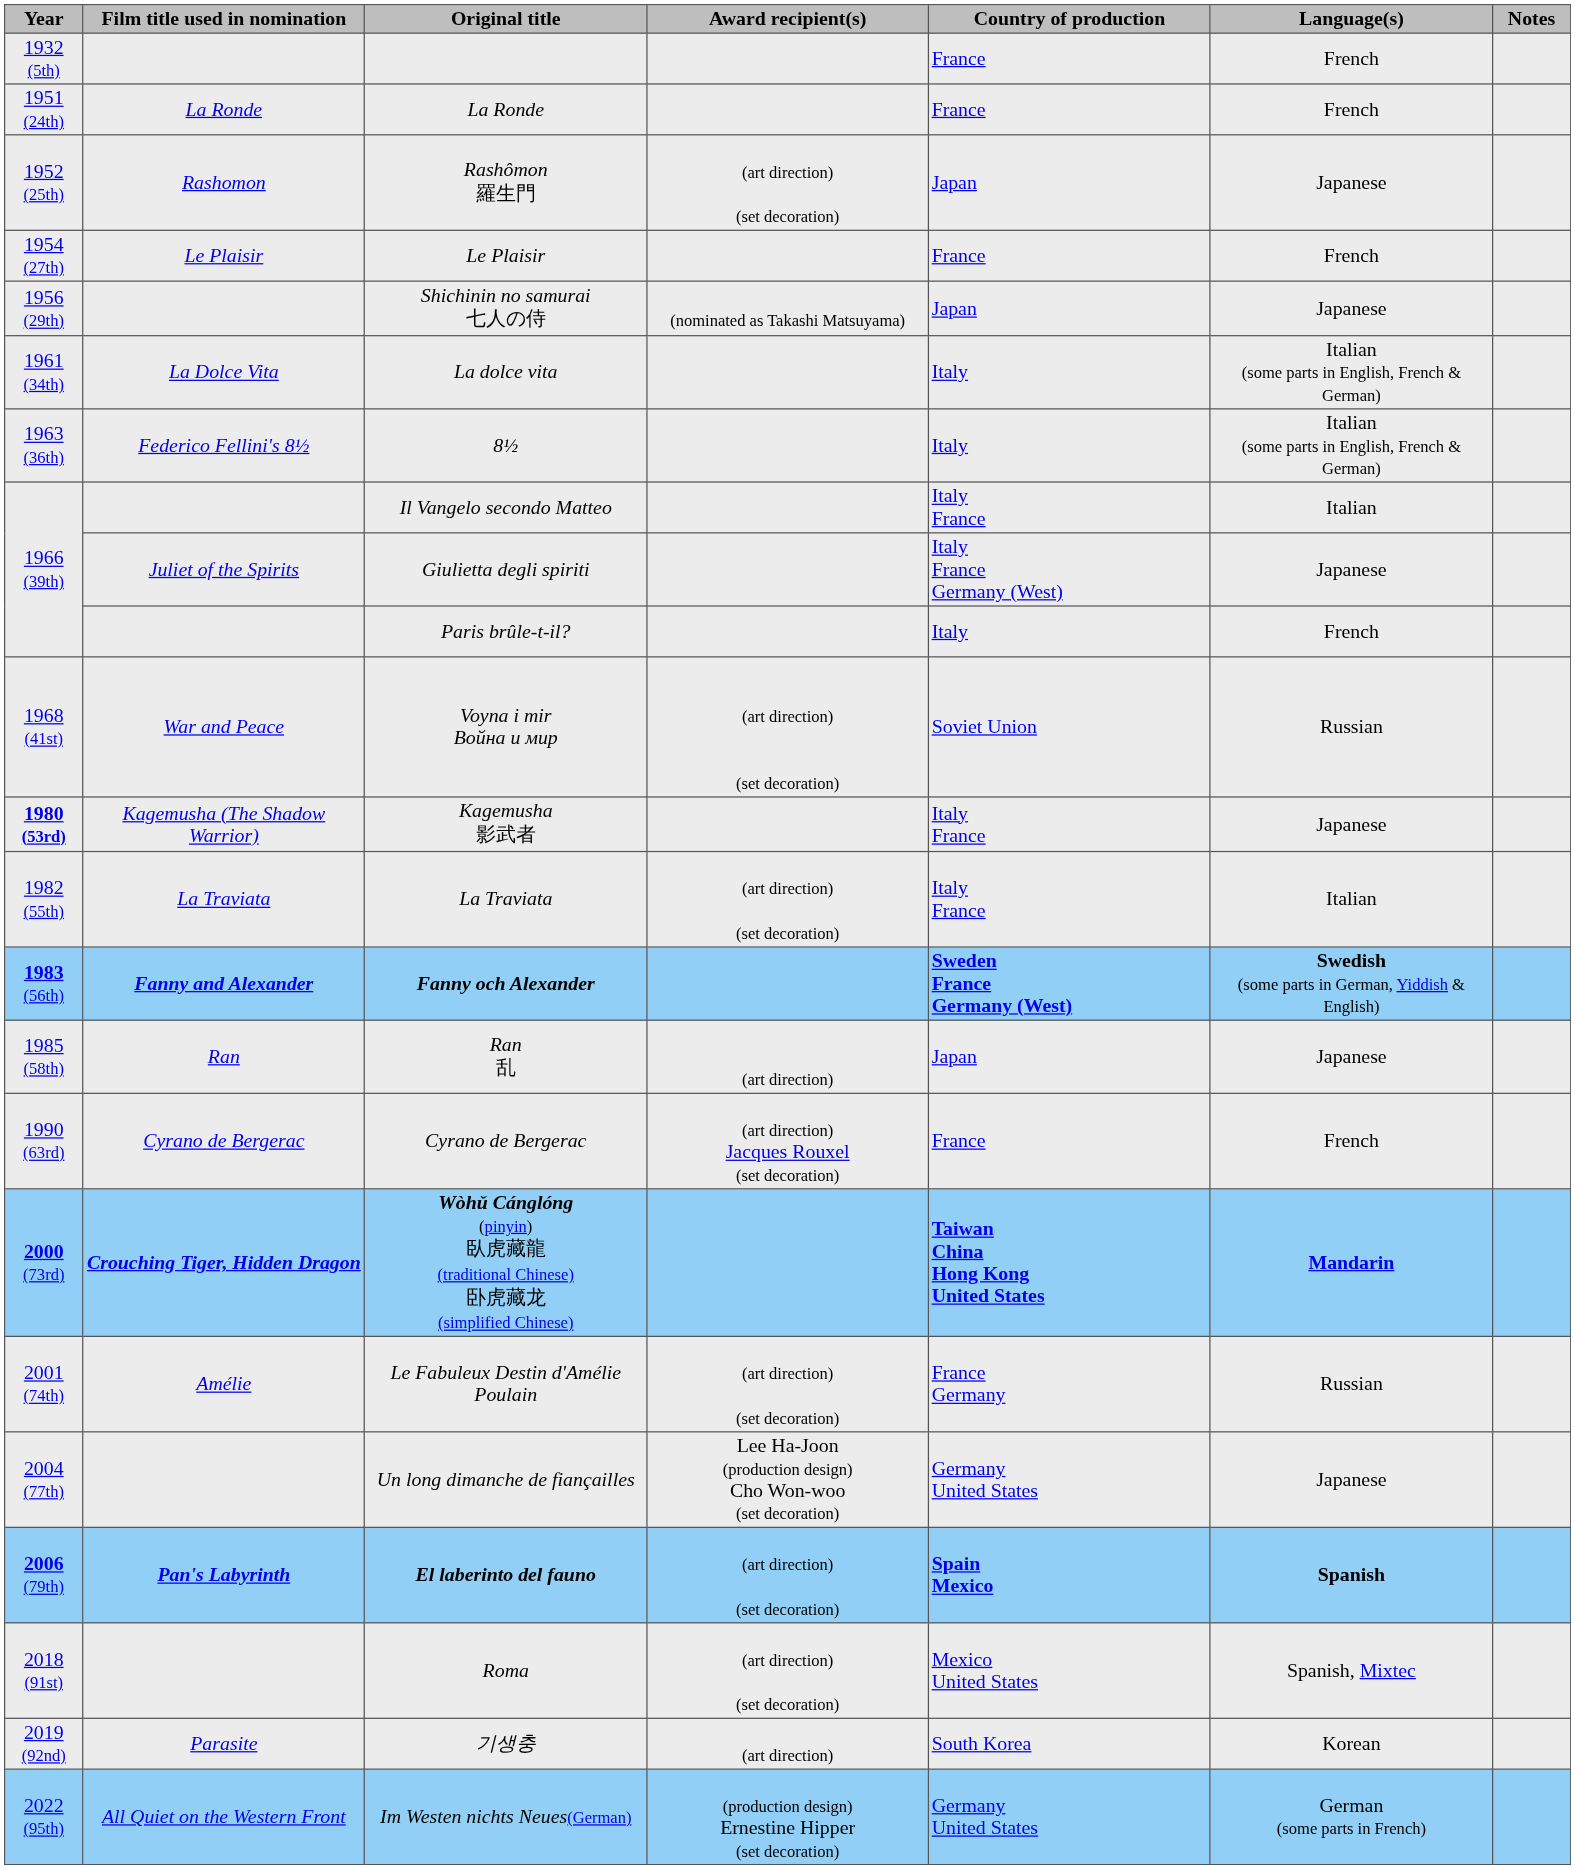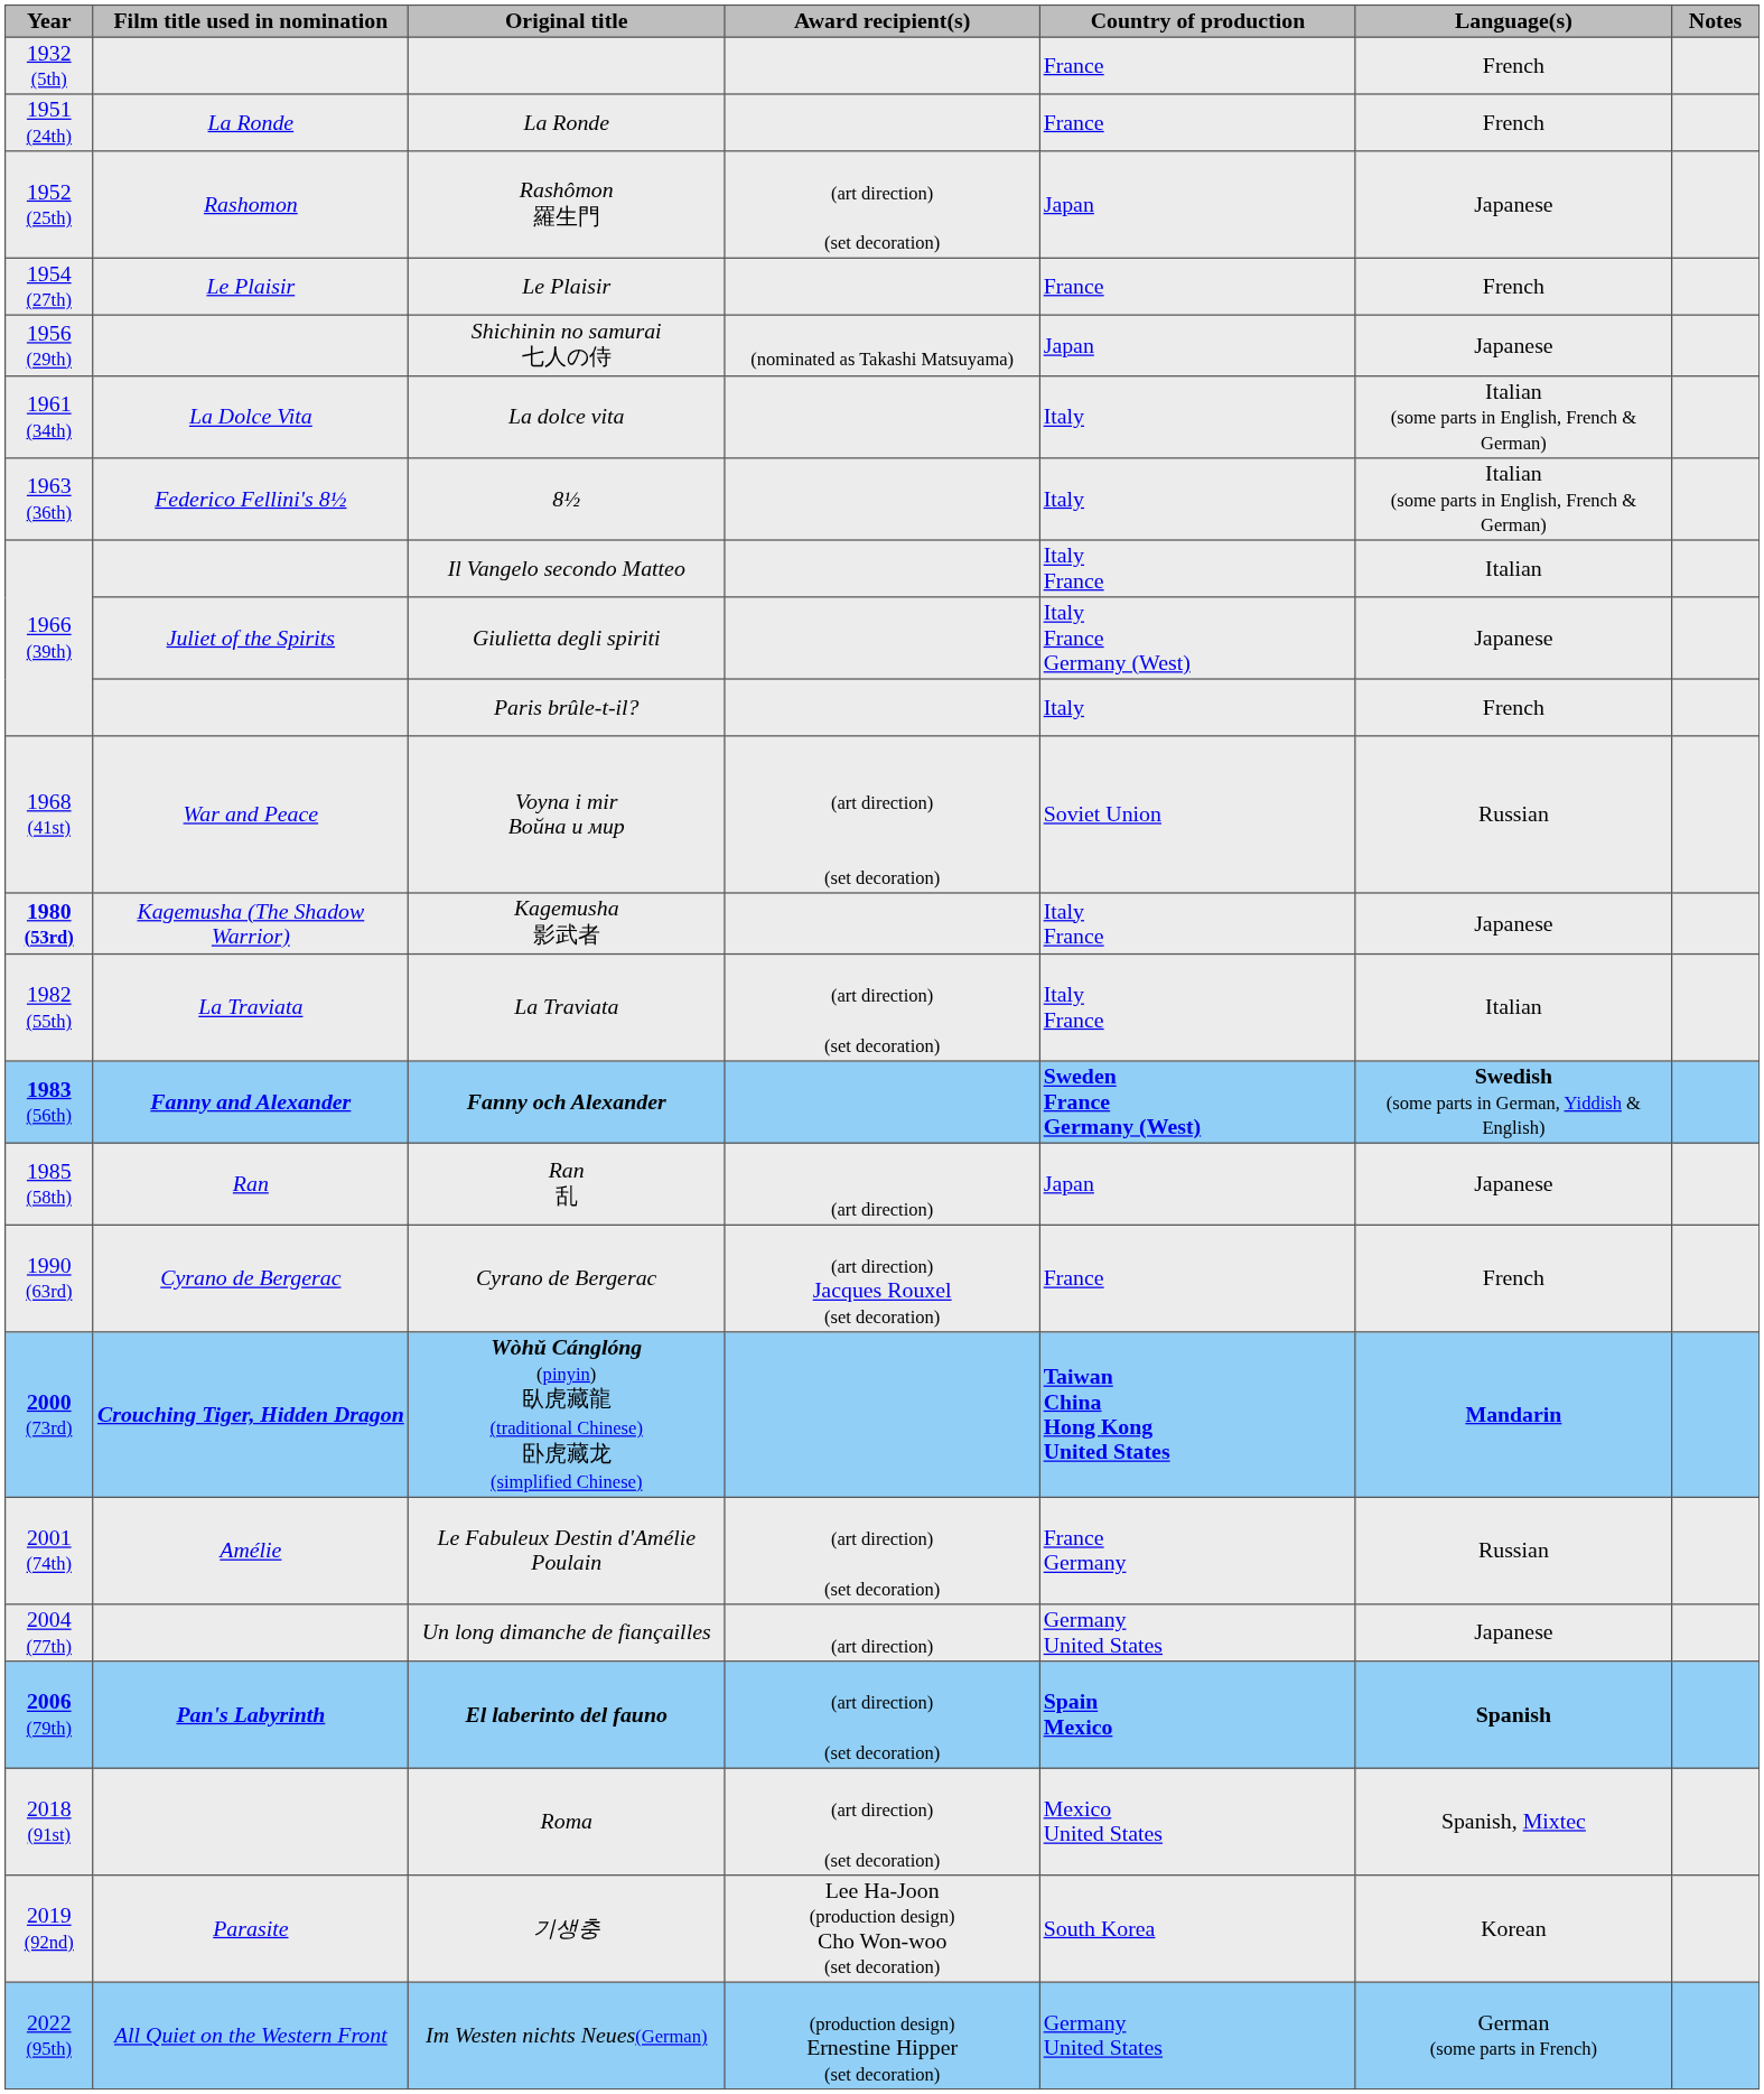Un long dimanche de fiançailles | Award recipient(s): Lee Ha-Joon (production design) Cho Won-woo (set decoration) -> (art direction)
기생충 | Award recipient(s): (art direction) -> Lee Ha-Joon (production design) Cho Won-woo (set decoration)
